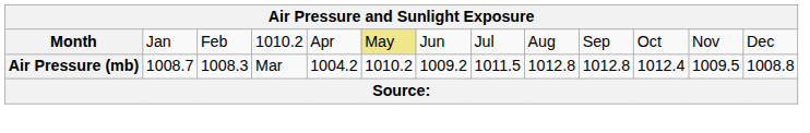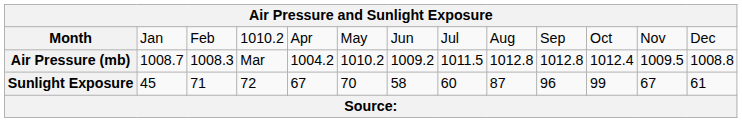Month | column 6: khaki background -> no background
+ row: Sunlight Exposure | 45 | 71 | 72 | 67 | 70 | 58 | 60 | 87 | 96 | 99 | 67 | 61
